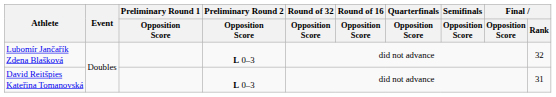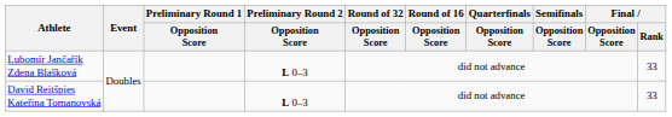Lubomír Jančařík Zdena Blašková | Final / Rank: 32 -> 33
David Reitšpies Kateřina Tomanovská | Final / Rank: 31 -> 33
